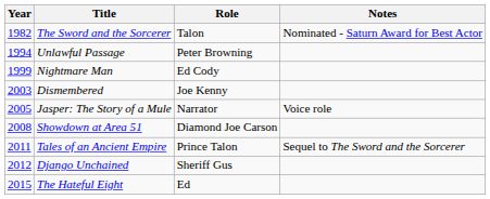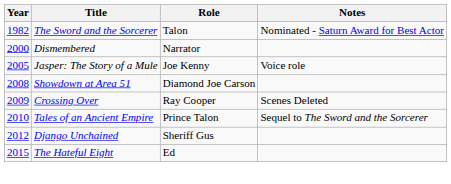- row: 1994 | Unlawful Passage | Peter Browning
- row: 1999 | Nightmare Man | Ed Cody
Dismembered | Year: 2003 -> 2000
Dismembered | Role: Joe Kenny -> Narrator
Jasper: The Story of a Mule | Role: Narrator -> Joe Kenny
+ row: 2009 | Crossing Over | Ray Cooper | Scenes Deleted
Tales of an Ancient Empire | Year: 2011 -> 2010
